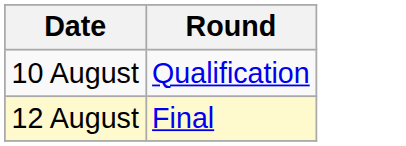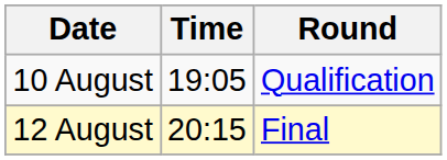+ column: Time | 19:05 | 20:15
